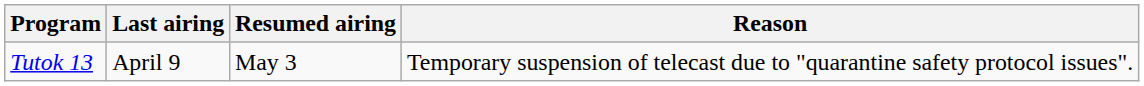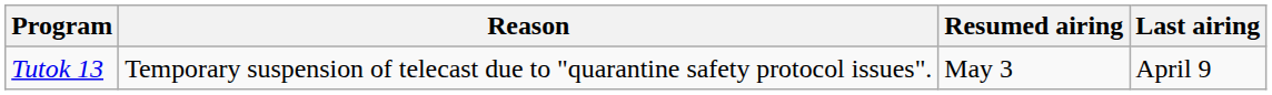columns swapped: Last airing <-> Reason
